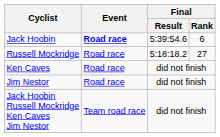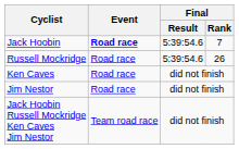Jack Hoobin | Final / Rank: 6 -> 7
Russell Mockridge | Final / Result: 5:18:18.2 -> 5:39:54.6
Russell Mockridge | Final / Rank: 27 -> 26
